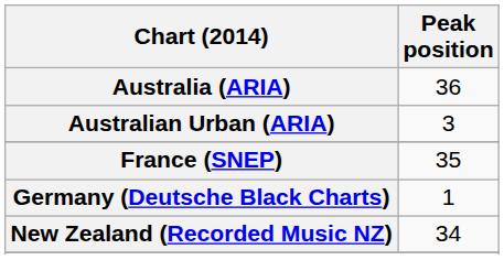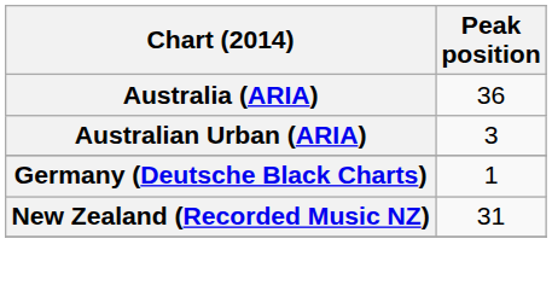- row: France (SNEP) | 35
New Zealand (Recorded Music NZ) | Peak position: 34 -> 31
